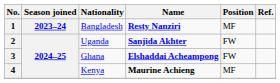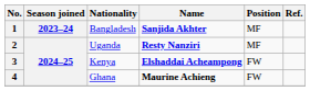1 | Name: Resty Nanziri -> Sanjida Akhter
2 | Name: Sanjida Akhter -> Resty Nanziri
2 | Position: FW -> MF
3 | Nationality: Ghana -> Kenya
4 | Nationality: Kenya -> Ghana
4 | Position: MF -> FW
